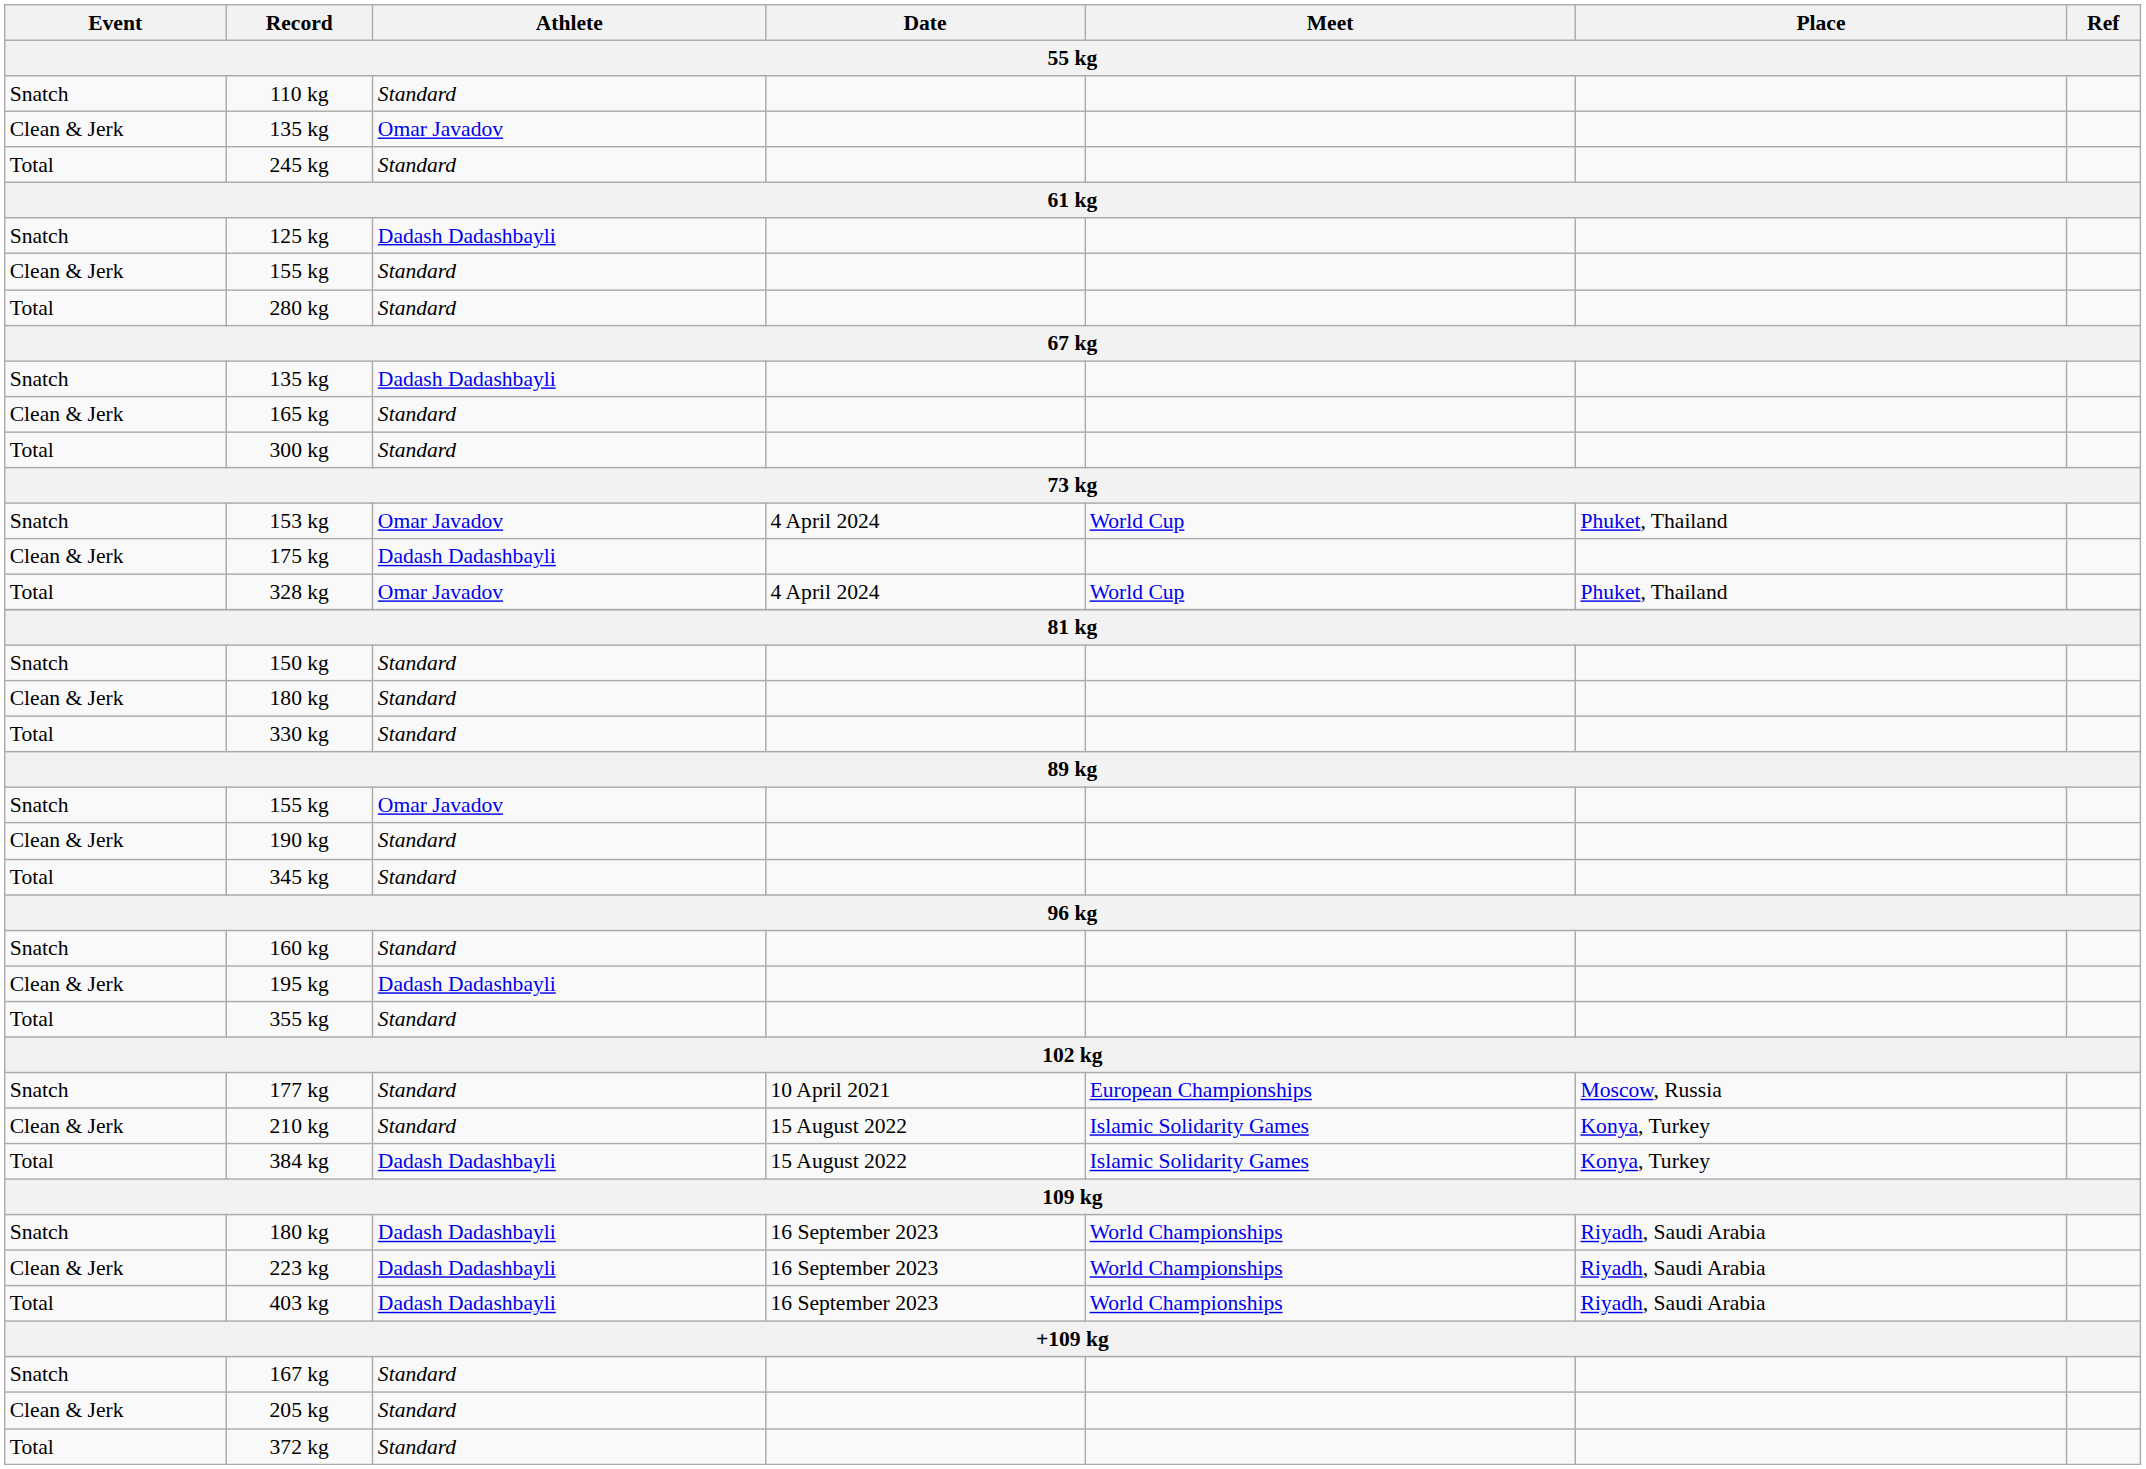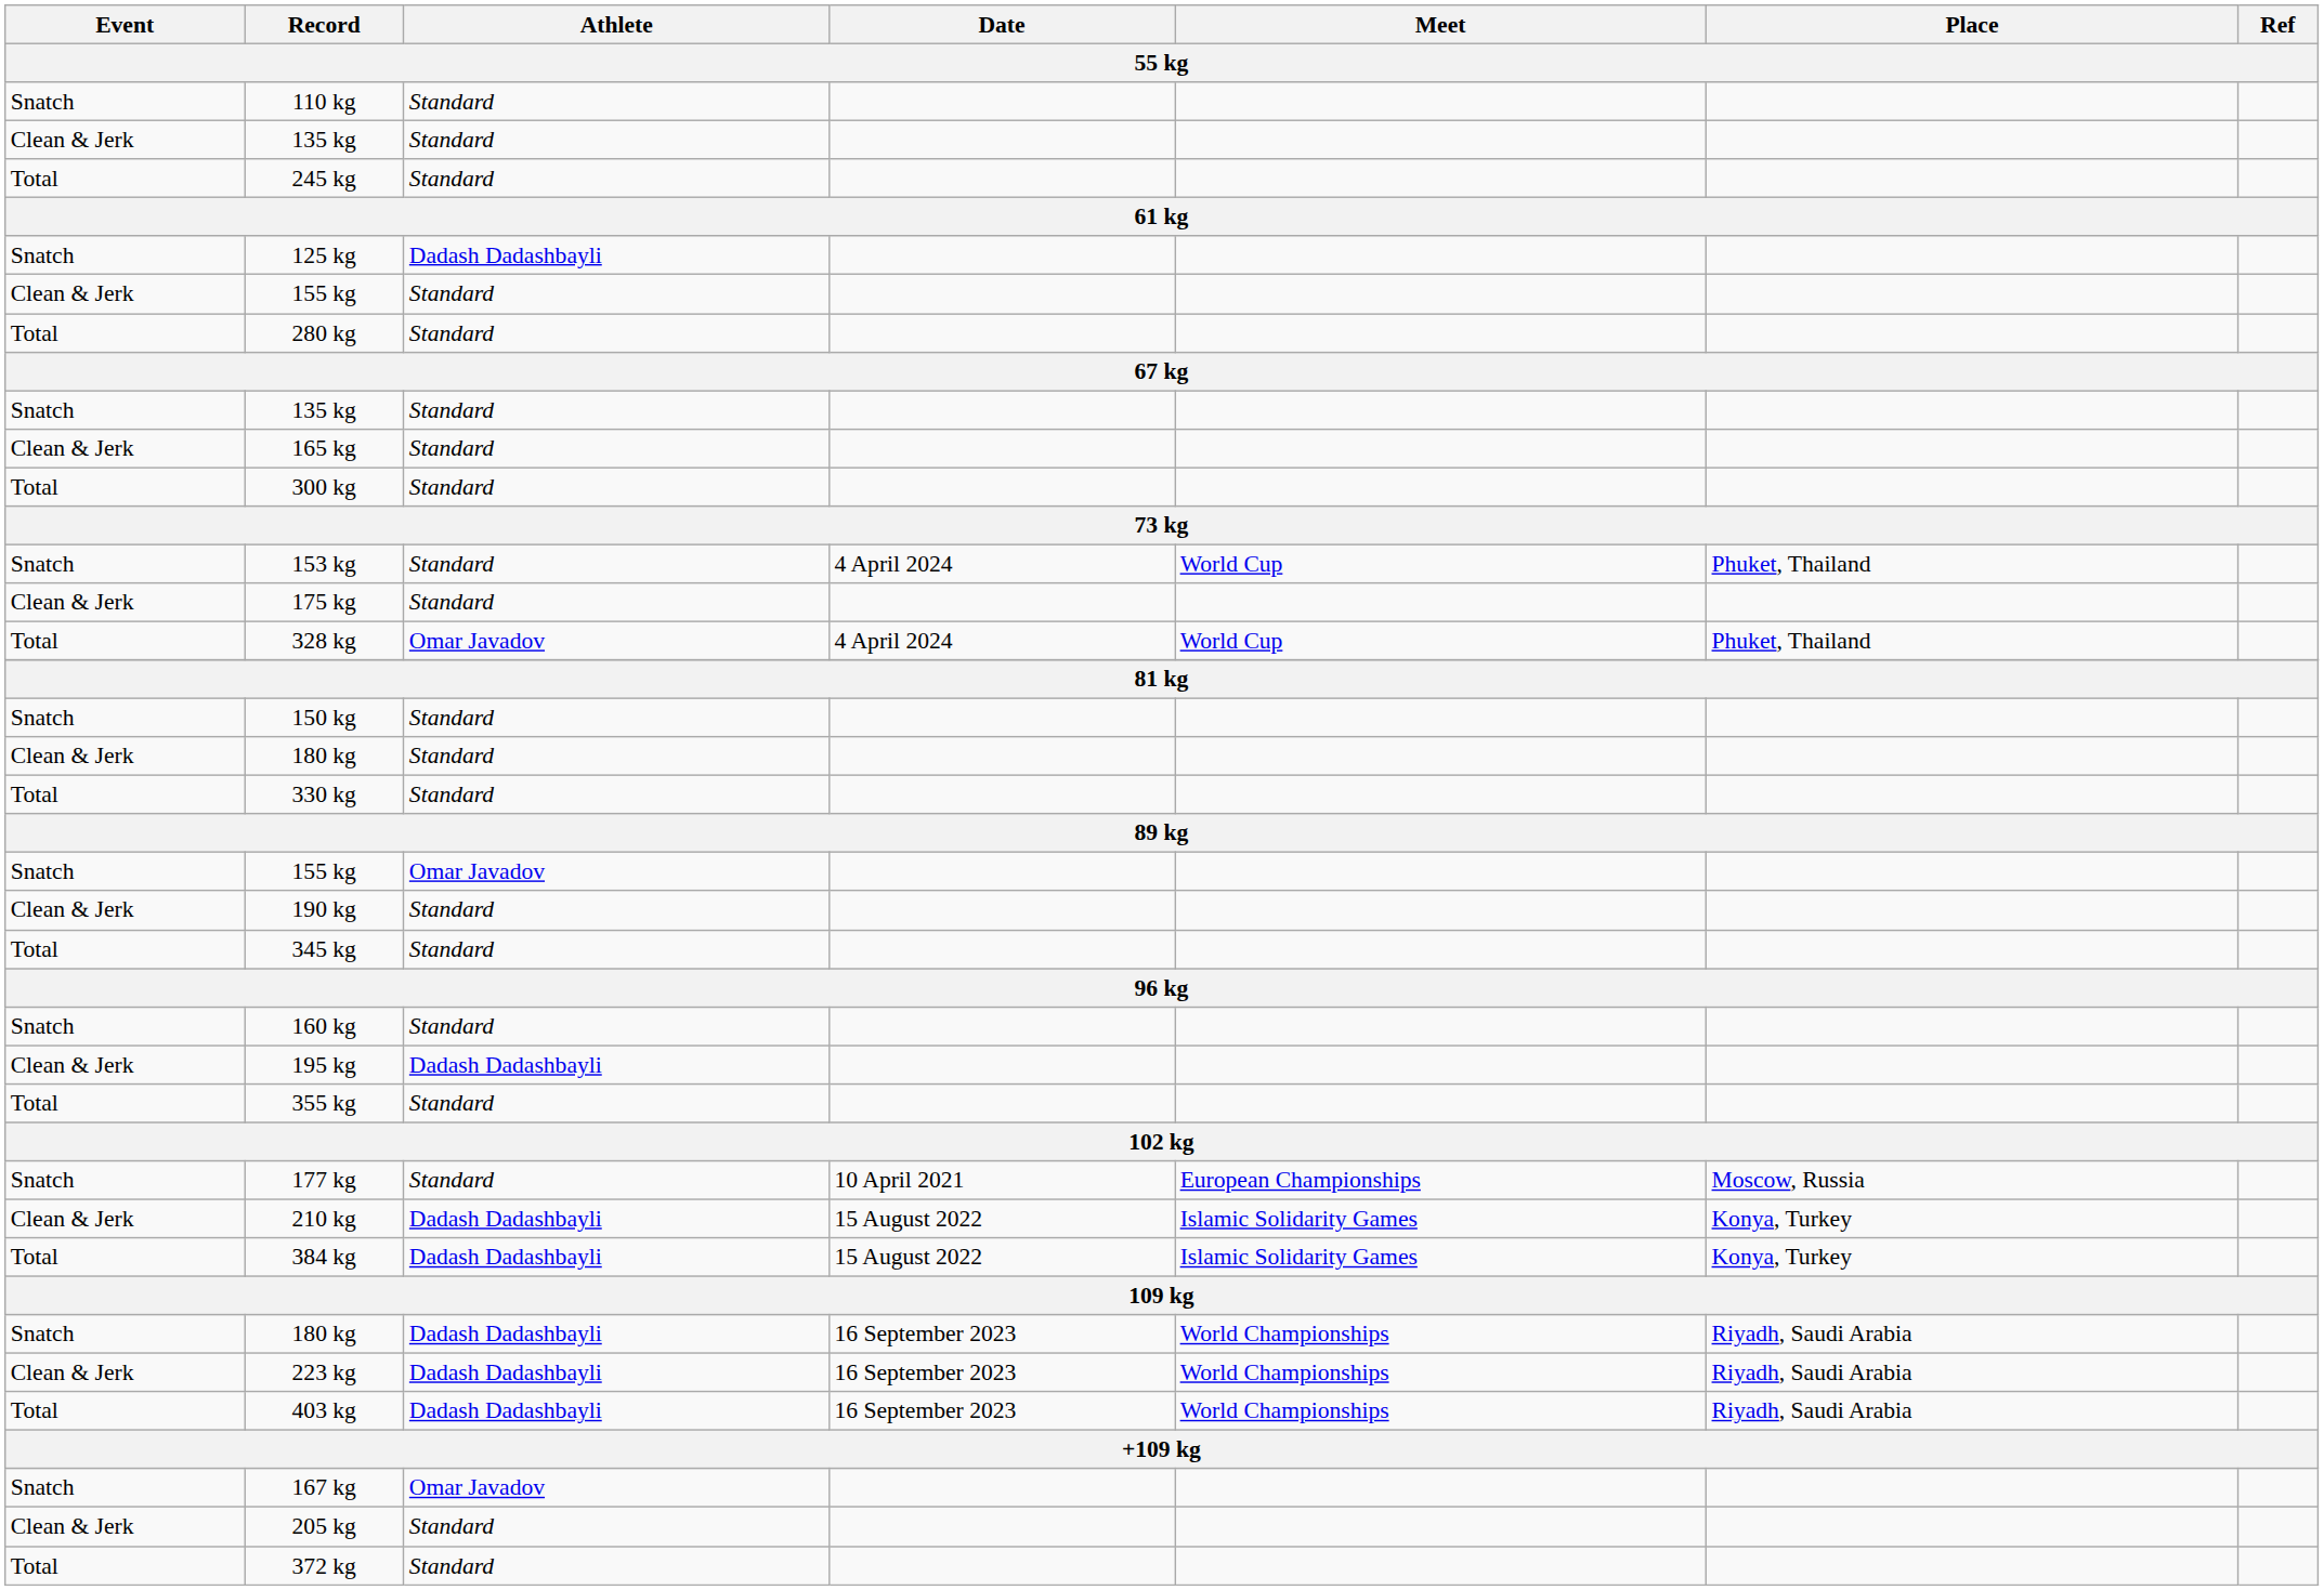Clean & Jerk / 135 kg | Athlete: Omar Javadov -> Standard
Snatch / 135 kg | Athlete: Dadash Dadashbayli -> Standard
153 kg | Athlete: Omar Javadov -> Standard
175 kg | Athlete: Dadash Dadashbayli -> Standard
210 kg | Athlete: Standard -> Dadash Dadashbayli
167 kg | Athlete: Standard -> Omar Javadov
